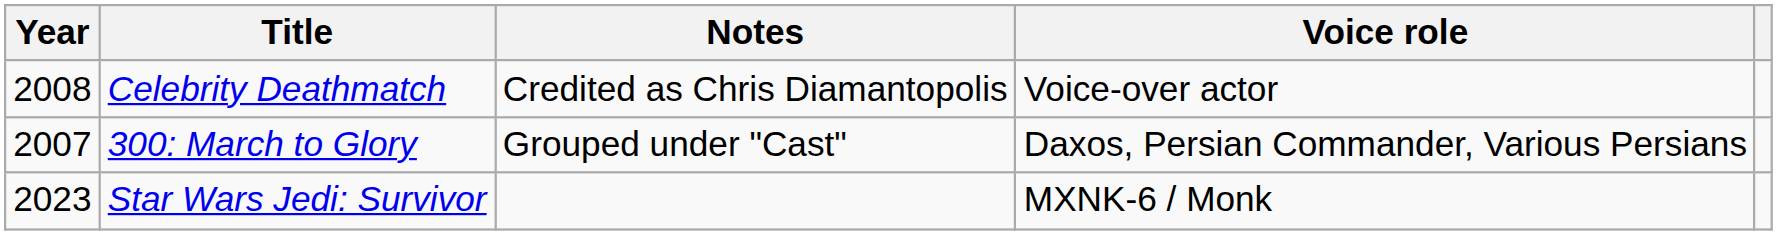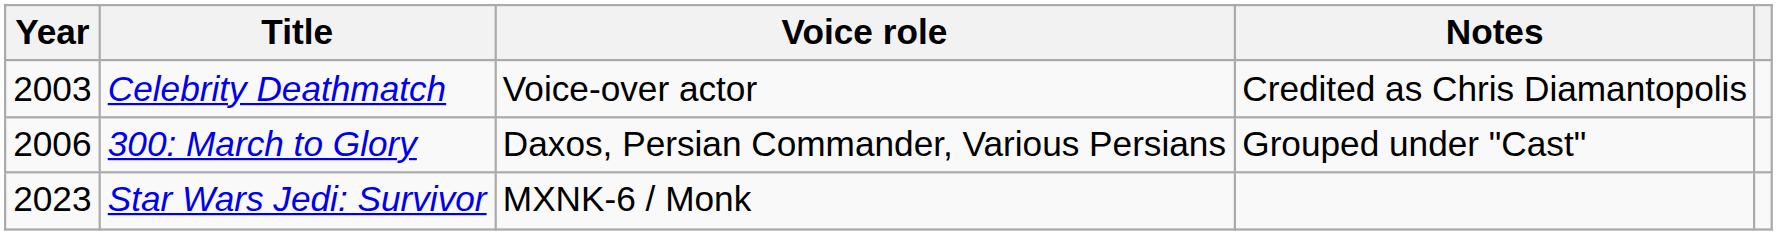columns swapped: Voice role <-> Notes
Celebrity Deathmatch | Year: 2008 -> 2003
300: March to Glory | Year: 2007 -> 2006
